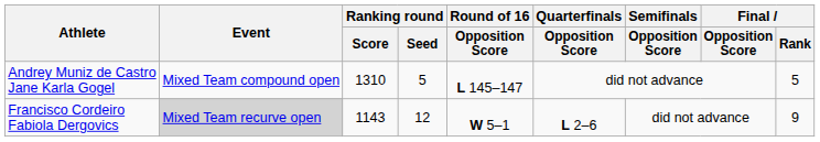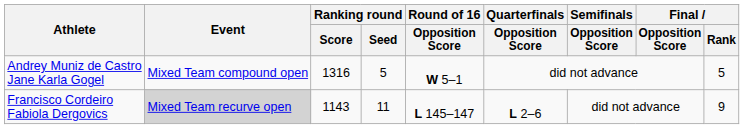Andrey Muniz de Castro Jane Karla Gogel | Ranking round / Score: 1310 -> 1316
Andrey Muniz de Castro Jane Karla Gogel | Round of 16 / Opposition Score: L 145–147 -> W 5–1
Francisco Cordeiro Fabiola Dergovics | Ranking round / Seed: 12 -> 11
Francisco Cordeiro Fabiola Dergovics | Round of 16 / Opposition Score: W 5–1 -> L 145–147
